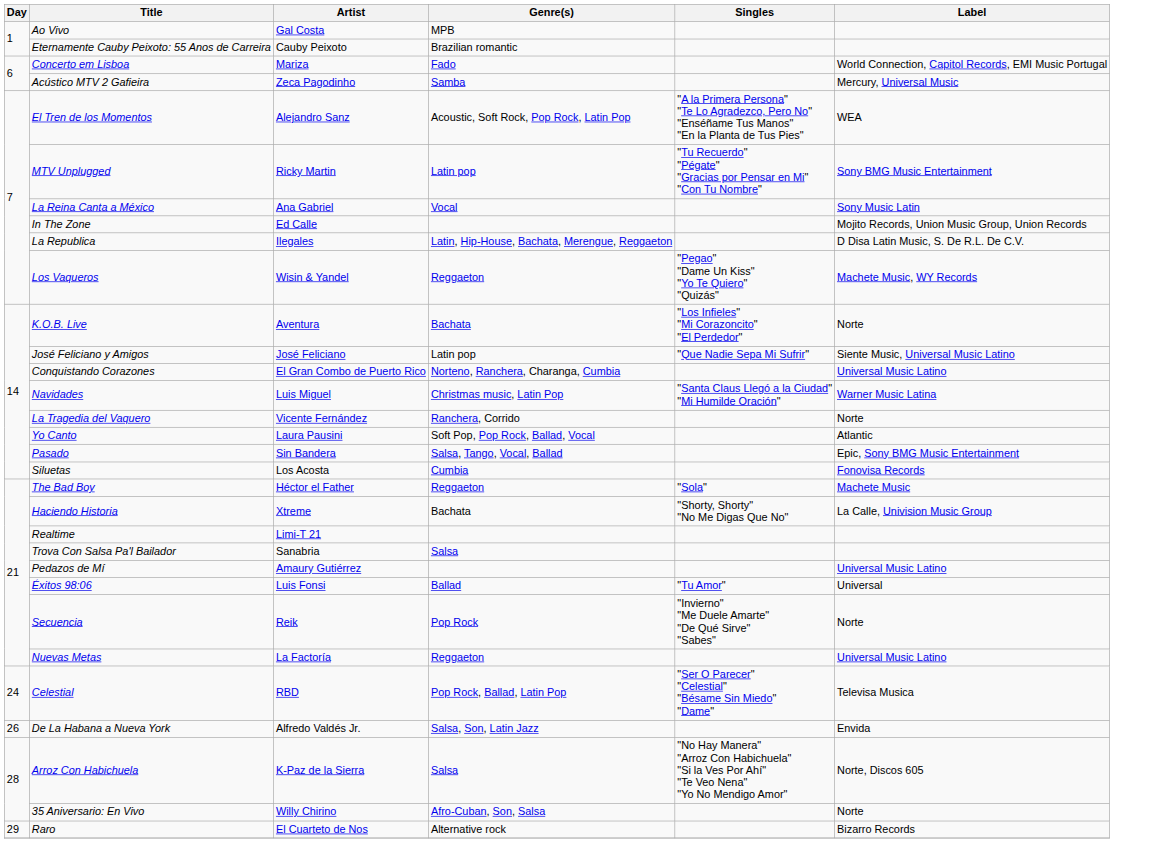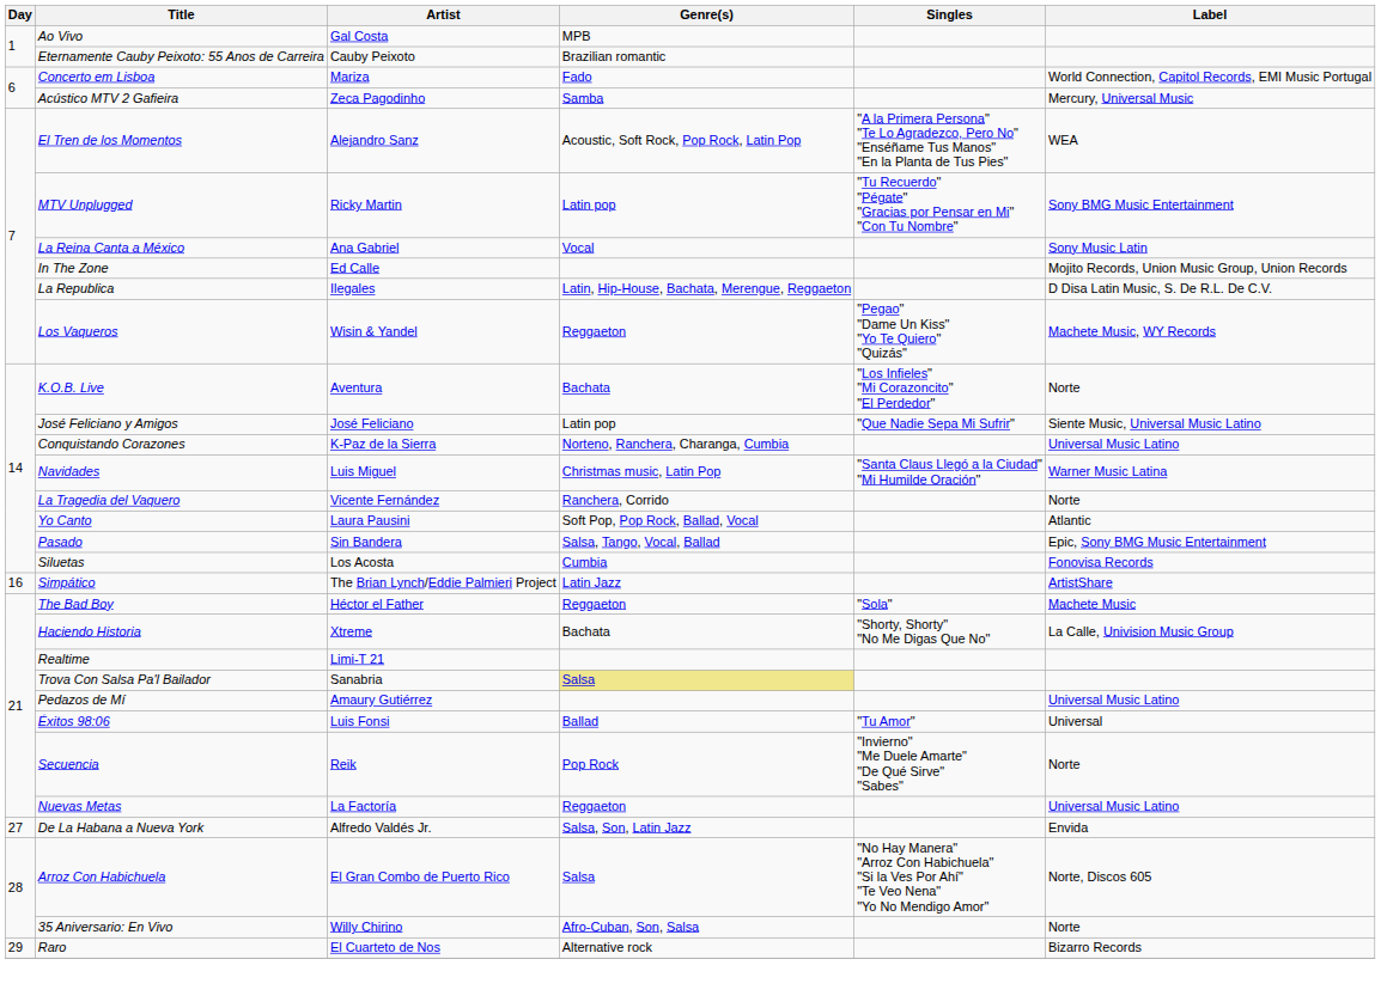Conquistando Corazones | Artist: El Gran Combo de Puerto Rico -> K-Paz de la Sierra
+ row: 16 | Simpático | The Brian Lynch/Eddie Palmieri Project | Latin Jazz | ArtistShare
Trova Con Salsa Pa'l Bailador | Genre(s): no background -> khaki background
- row: 24 | Celestial | RBD | Pop Rock, Ballad, Latin Pop | "Ser O Parecer" "Celestial" "Bésame Sin Miedo" "Dame" | Televisa Musica
De La Habana a Nueva York | Day: 26 -> 27
Arroz Con Habichuela | Artist: K-Paz de la Sierra -> El Gran Combo de Puerto Rico
